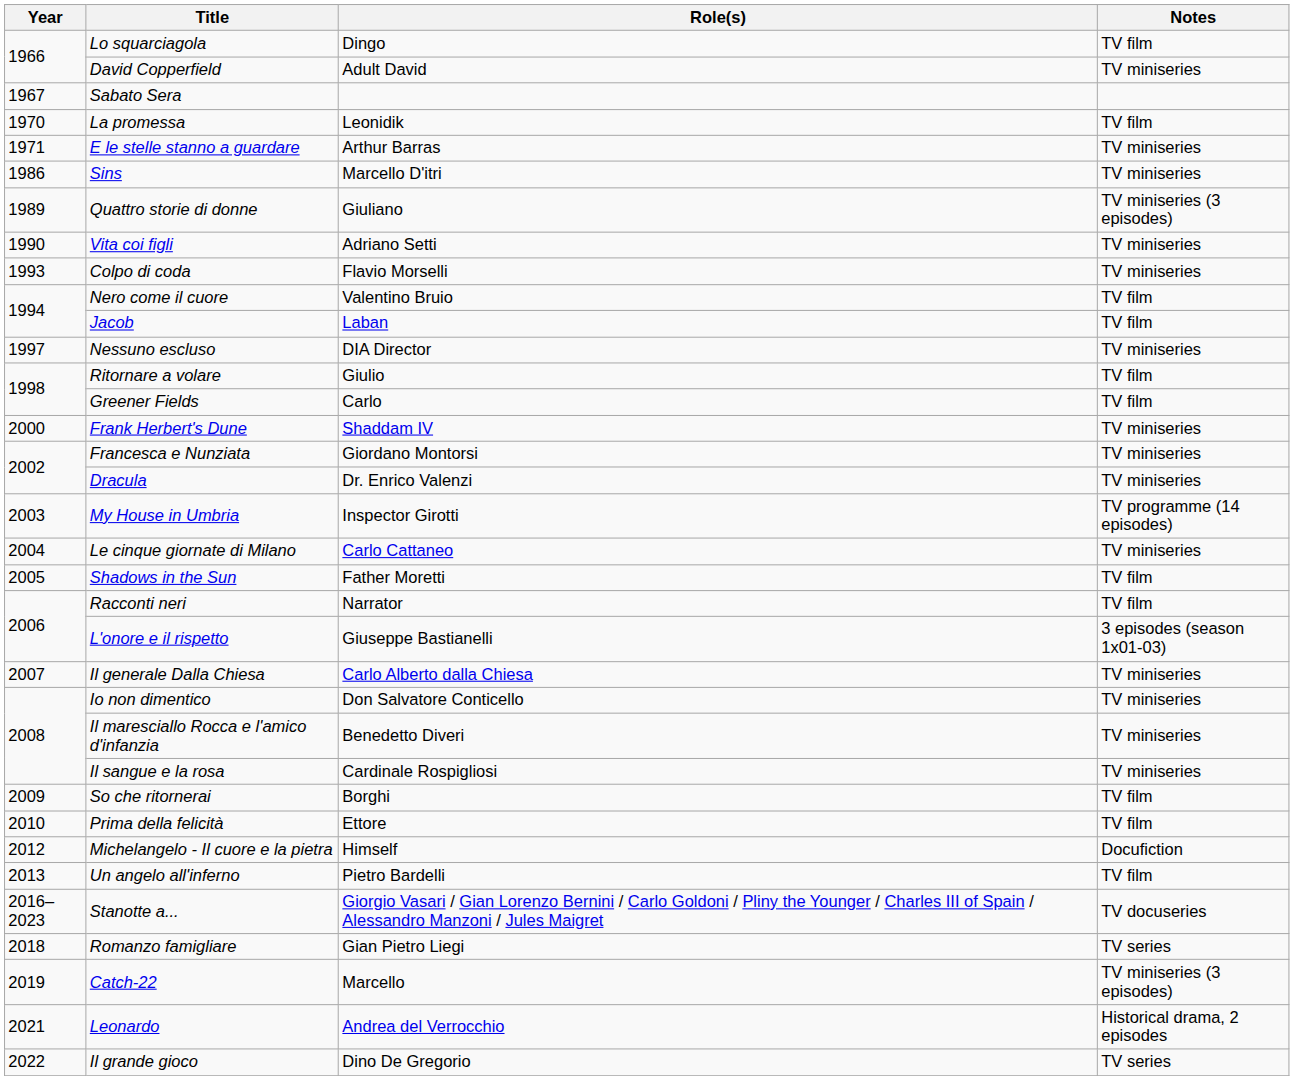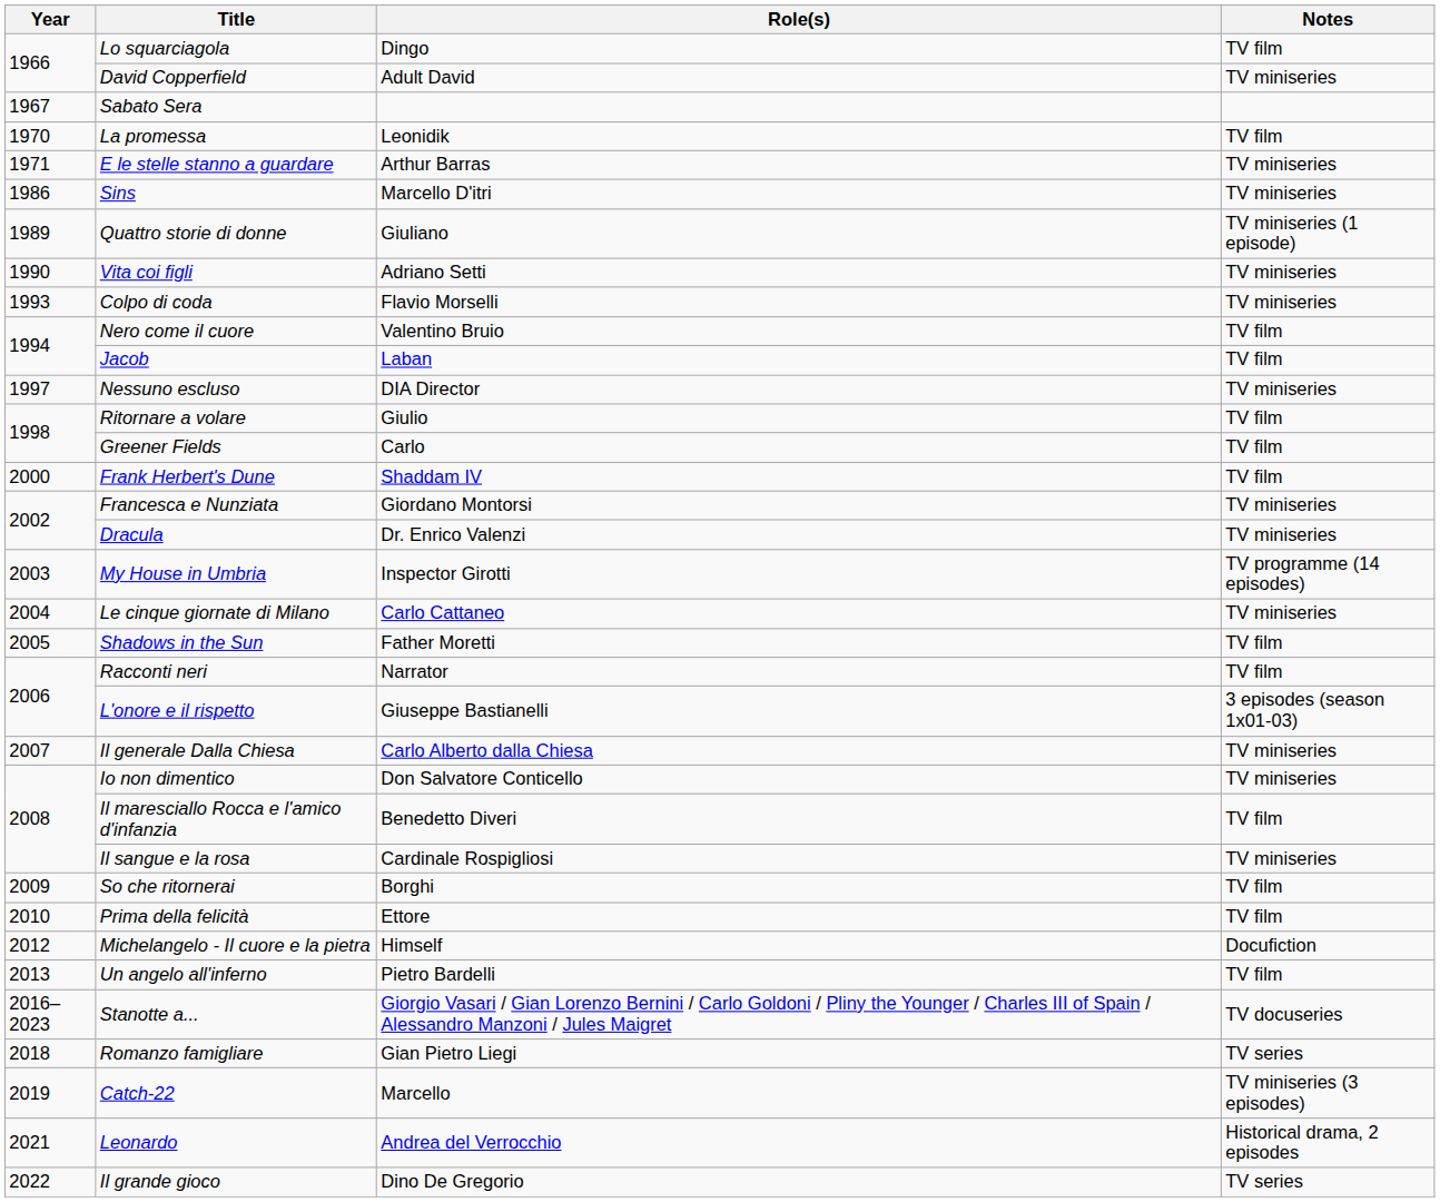Quattro storie di donne | Notes: TV miniseries (3 episodes) -> TV miniseries (1 episode)
Frank Herbert's Dune | Notes: TV miniseries -> TV film
Il maresciallo Rocca e l'amico d'infanzia | Notes: TV miniseries -> TV film
